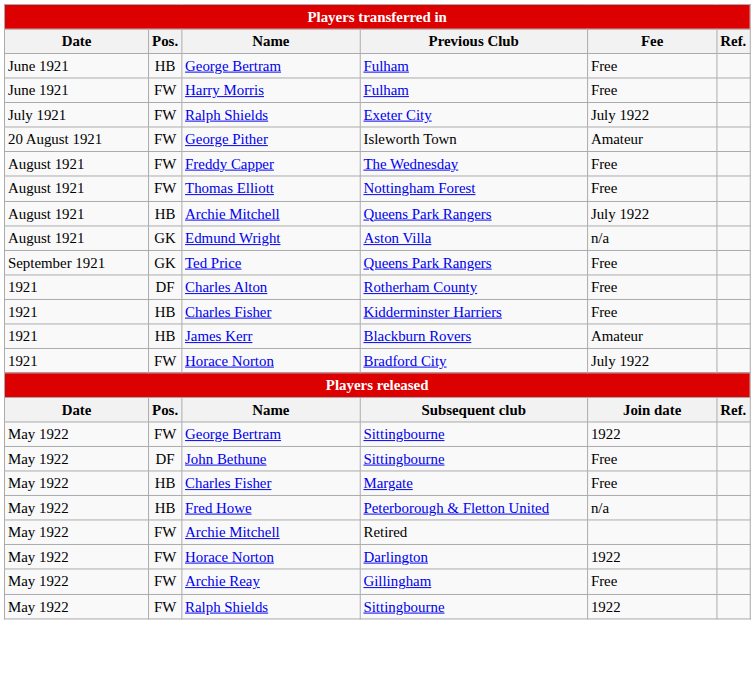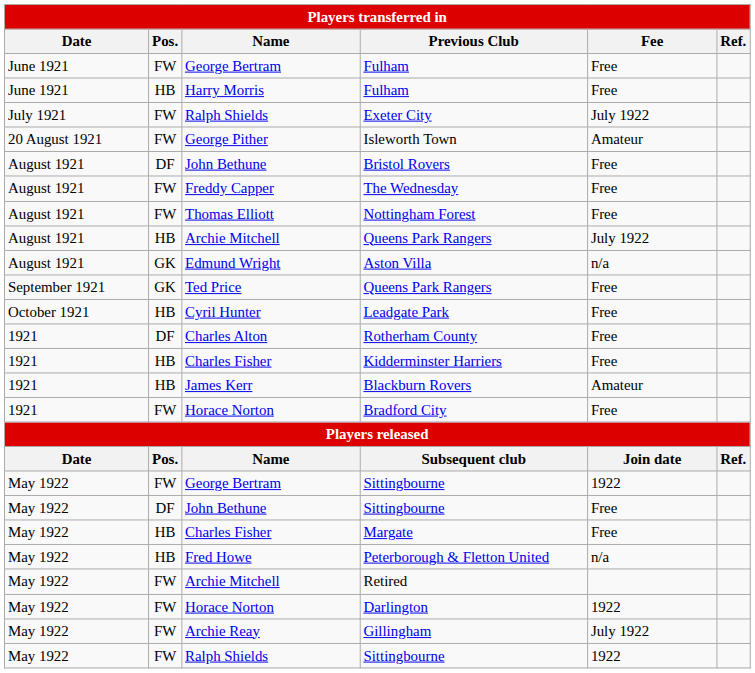George Bertram / Fulham | Pos.: HB -> FW
Harry Morris / Fulham | Pos.: FW -> HB
+ row: August 1921 | DF | John Bethune | Bristol Rovers | Free
+ row: October 1921 | HB | Cyril Hunter | Leadgate Park | Free
Bradford City | Fee: July 1922 -> Free
Gillingham | Fee: Free -> July 1922
